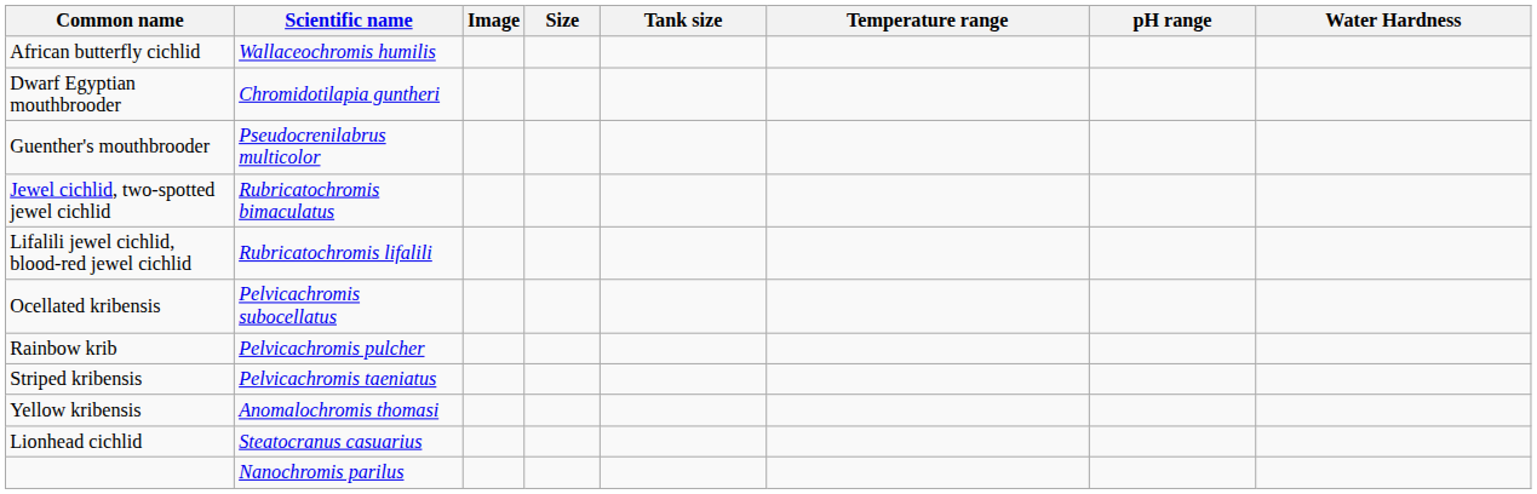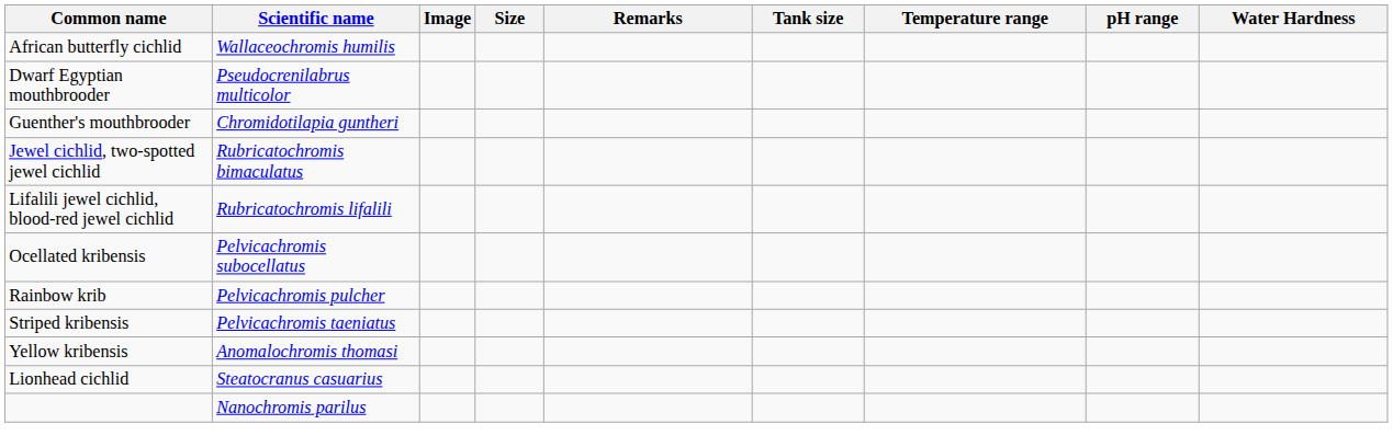+ column: Remarks
Dwarf Egyptian mouthbrooder | Scientific name: Chromidotilapia guntheri -> Pseudocrenilabrus multicolor
Guenther's mouthbrooder | Scientific name: Pseudocrenilabrus multicolor -> Chromidotilapia guntheri
